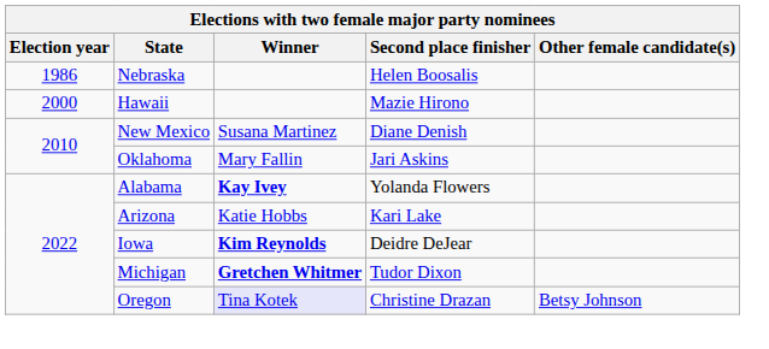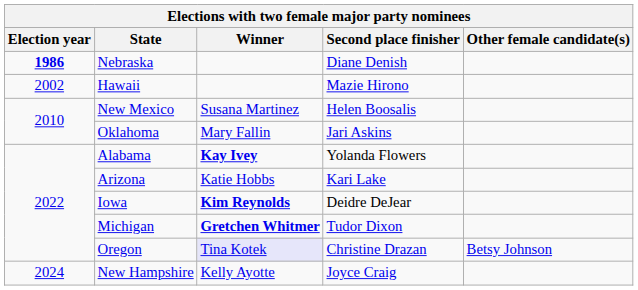Nebraska | Election year: normal -> bold
Nebraska | Second place finisher: Helen Boosalis -> Diane Denish
Hawaii | Election year: 2000 -> 2002
New Mexico | Second place finisher: Diane Denish -> Helen Boosalis
+ row: 2024 | New Hampshire | Kelly Ayotte | Joyce Craig
